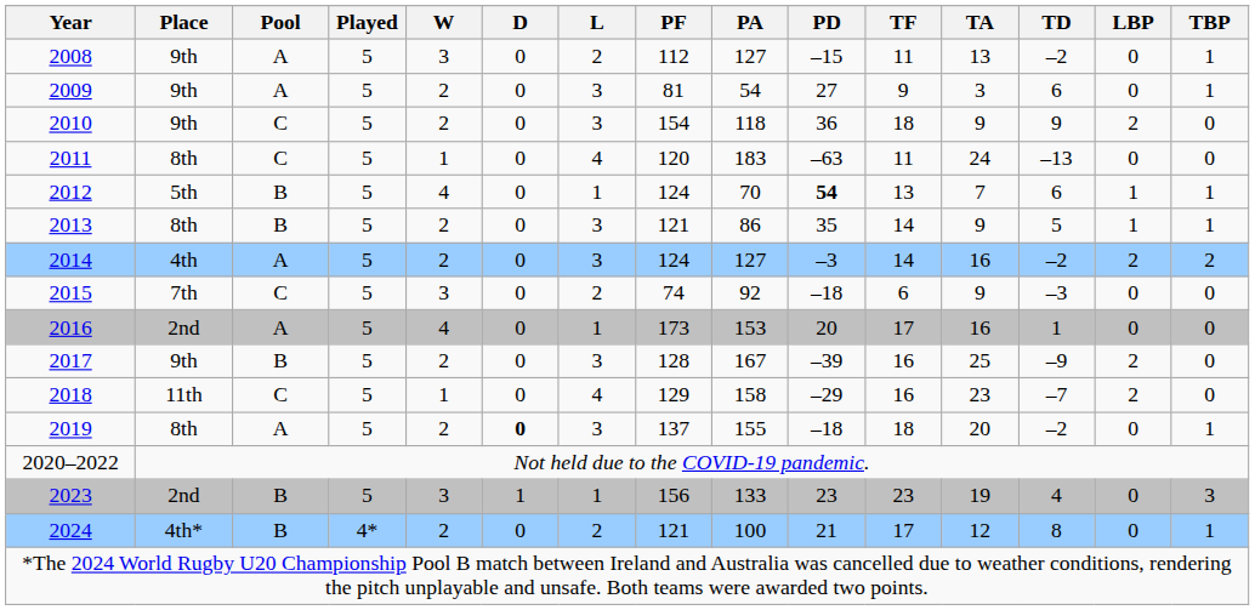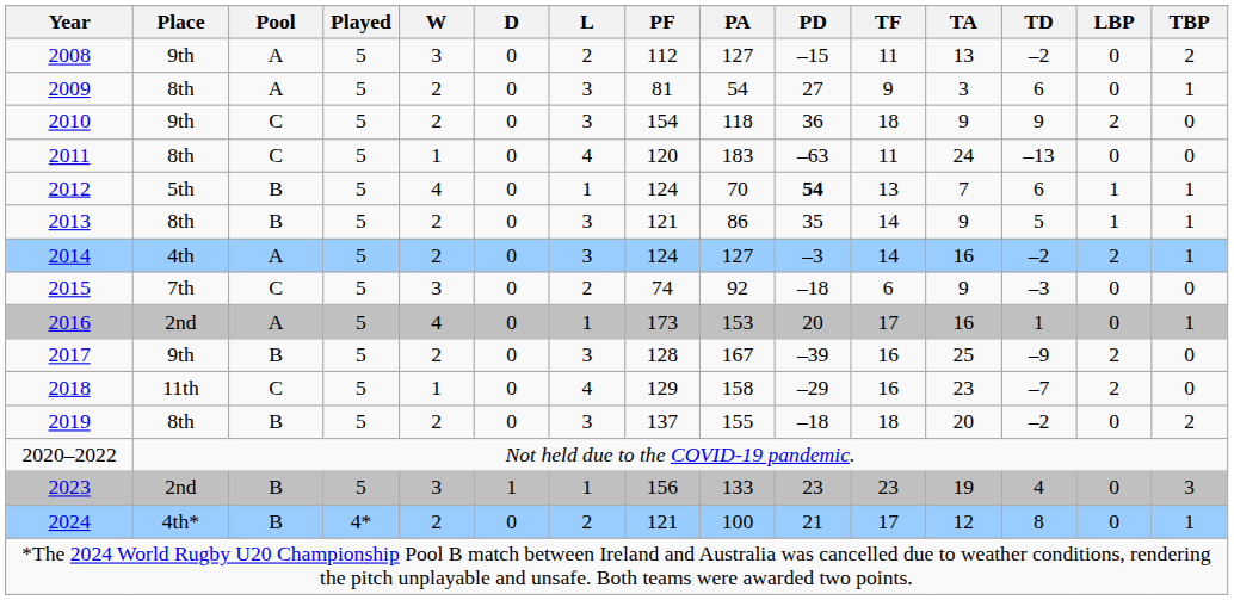2008 | TBP: 1 -> 2
2009 | Place: 9th -> 8th
2014 | TBP: 2 -> 1
2016 | TBP: 0 -> 1
2019 | Pool: A -> B
2019 | D: bold -> normal
2019 | TBP: 1 -> 2
